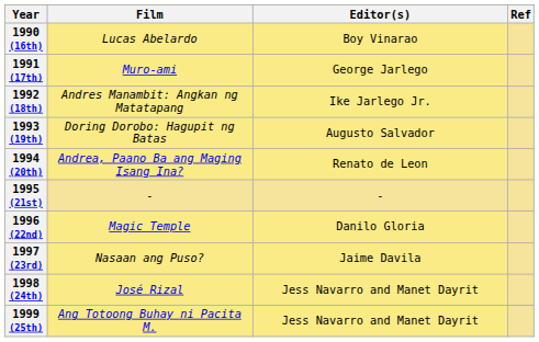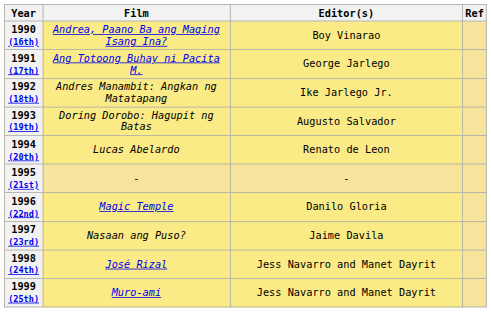1990 (16th) | Film: Lucas Abelardo -> Andrea, Paano Ba ang Maging Isang Ina?
1991 (17th) | Film: Muro-ami -> Ang Totoong Buhay ni Pacita M.
1994 (20th) | Film: Andrea, Paano Ba ang Maging Isang Ina? -> Lucas Abelardo
1999 (25th) | Film: Ang Totoong Buhay ni Pacita M. -> Muro-ami
